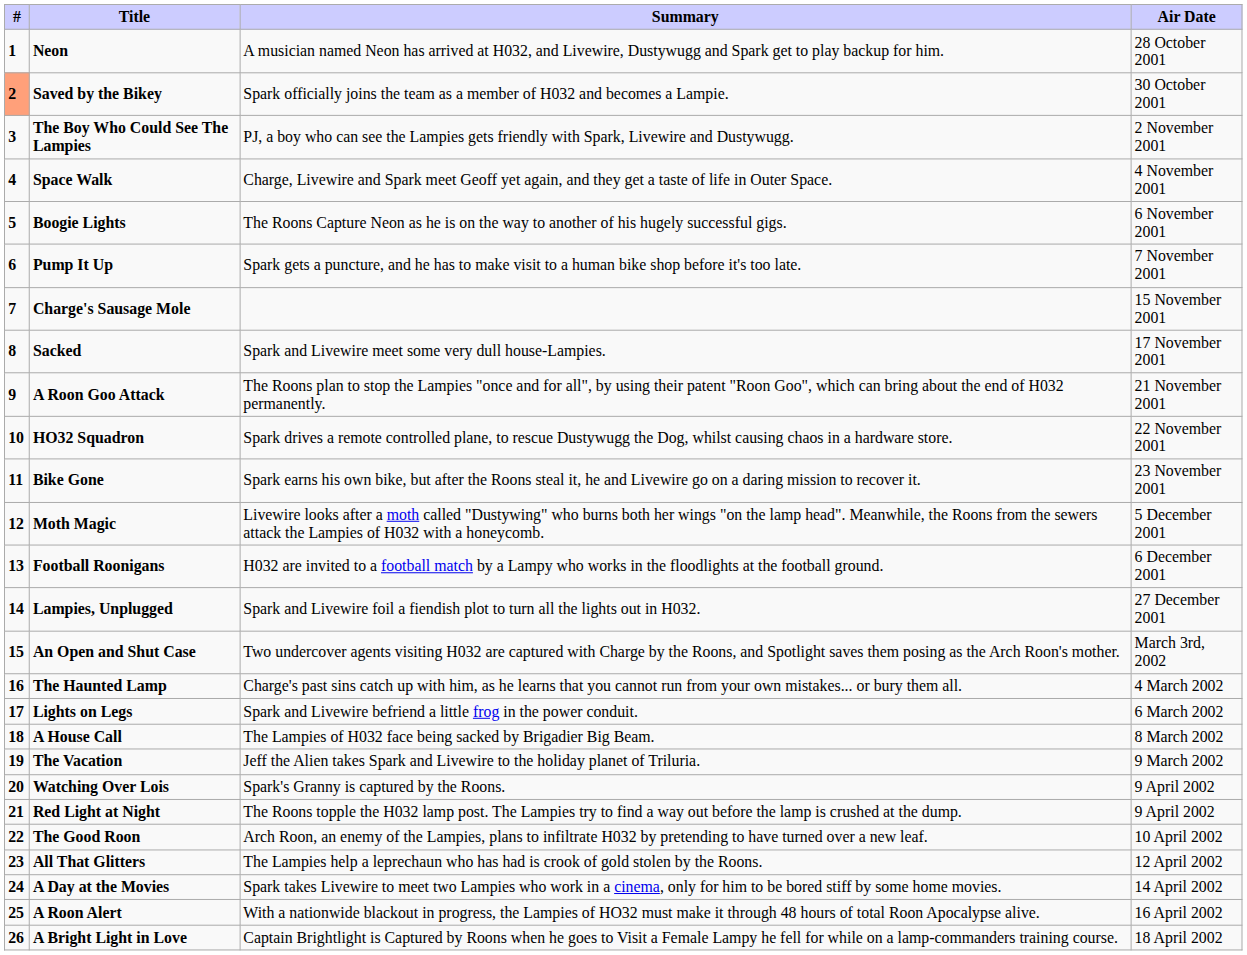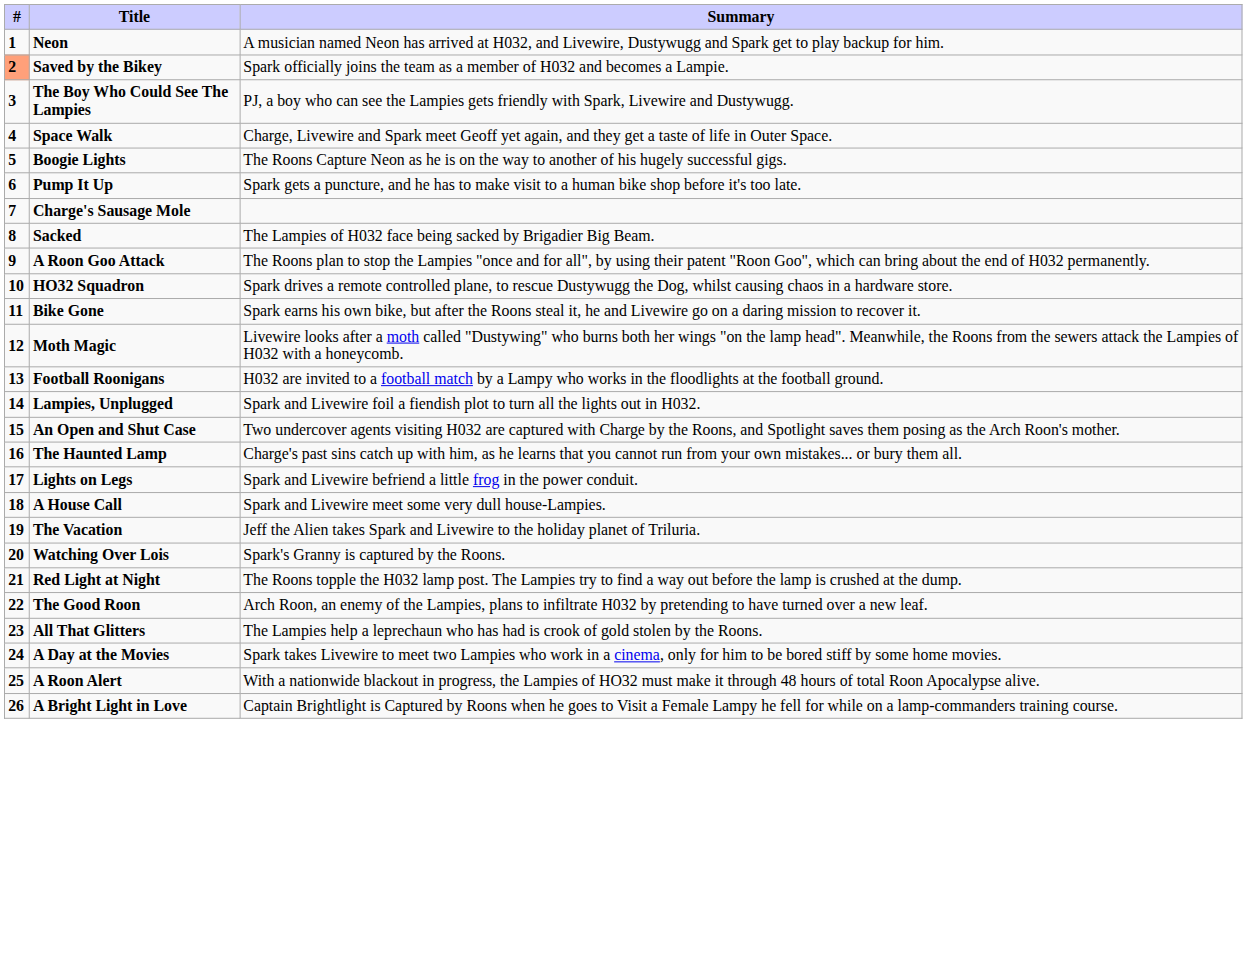- column: Air Date | 28 October 2001 | 30 October 2001 | 2 November 2001 | 4 November 2001 | 6 November 2001 | 7 November 2001 | 15 November 2001 | 17 November 2001 | 21 November 2001 | 22 November 2001 | 23 November 2001 | 5 December 2001 | 6 December 2001 | 27 December 2001 | March 3rd, 2002 | 4 March 2002 | 6 March 2002 | 8 March 2002 | 9 March 2002 | 9 April 2002 | 9 April 2002 | 10 April 2002 | 12 April 2002 | 14 April 2002 | 16 April 2002 | 18 April 2002
Sacked | Summary: Spark and Livewire meet some very dull house-Lampies. -> The Lampies of H032 face being sacked by Brigadier Big Beam.
A House Call | Summary: The Lampies of H032 face being sacked by Brigadier Big Beam. -> Spark and Livewire meet some very dull house-Lampies.
